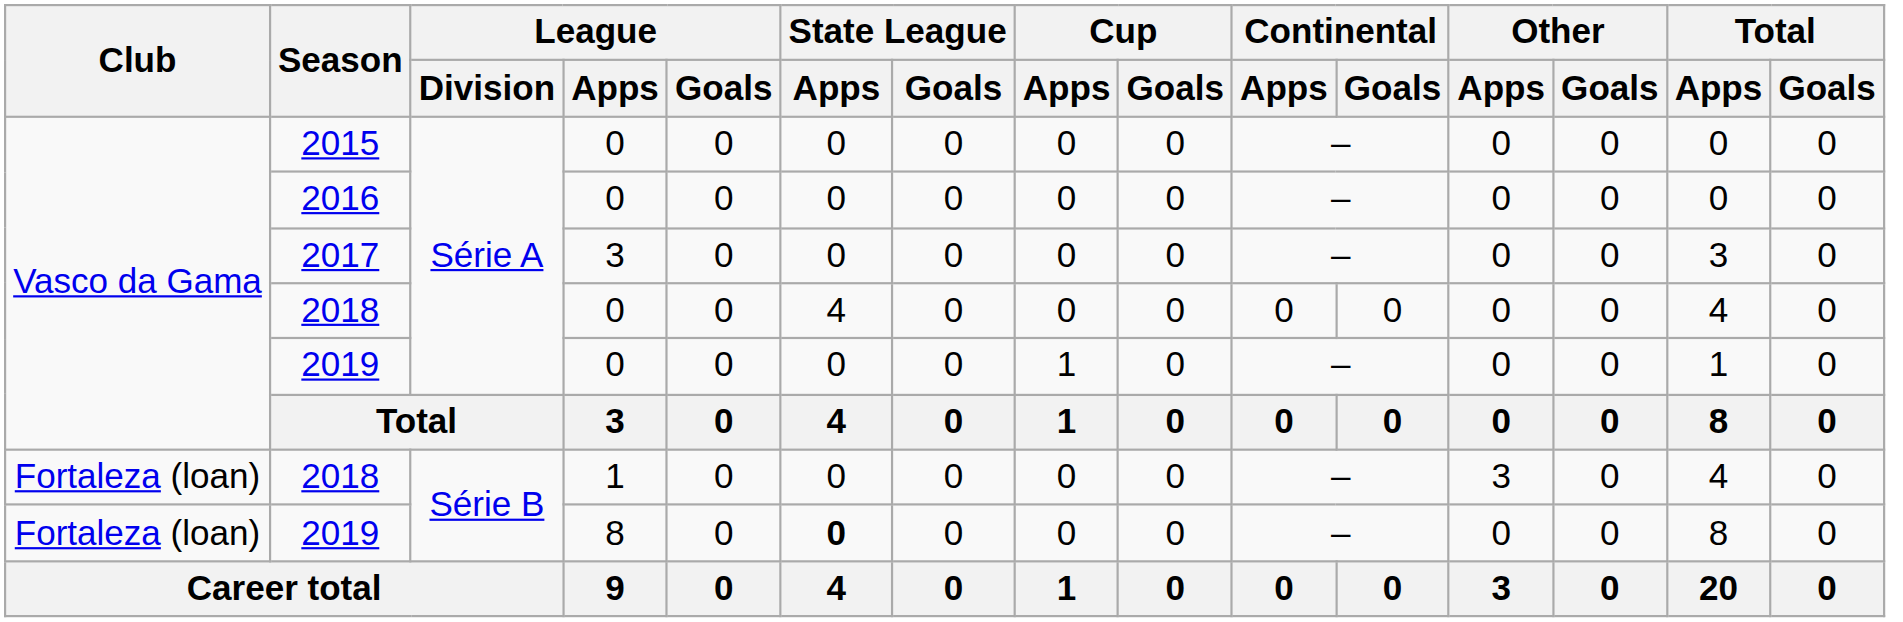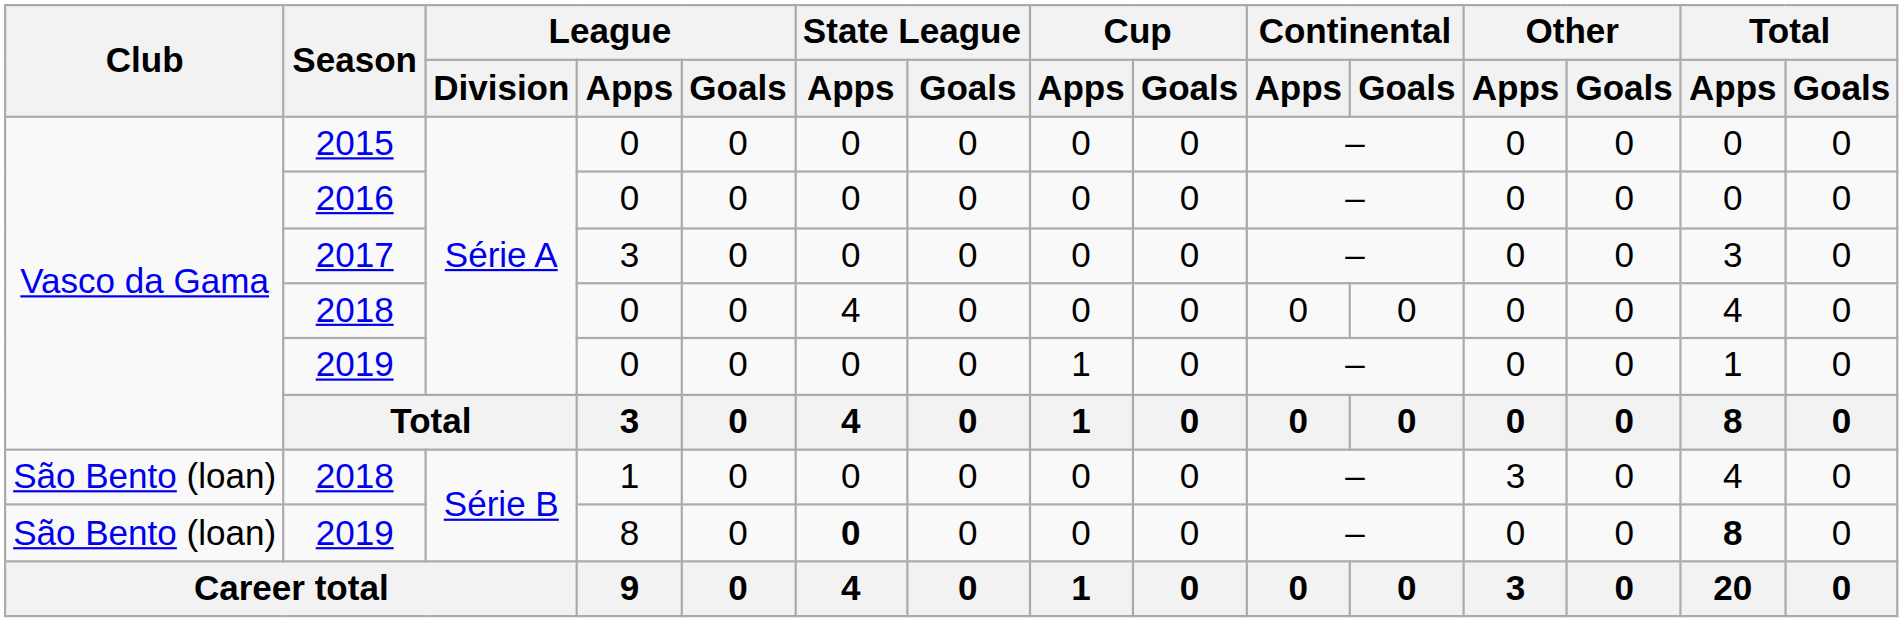2018 / 1 | Club: Fortaleza (loan) -> São Bento (loan)
2019 / 8 | Club: Fortaleza (loan) -> São Bento (loan)
2019 / 8 | Total / Apps: normal -> bold
